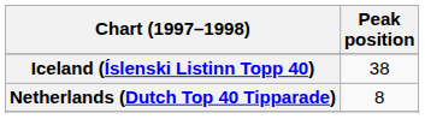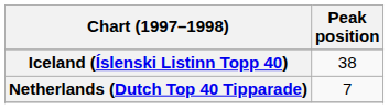Netherlands (Dutch Top 40 Tipparade) | Peak position: 8 -> 7
